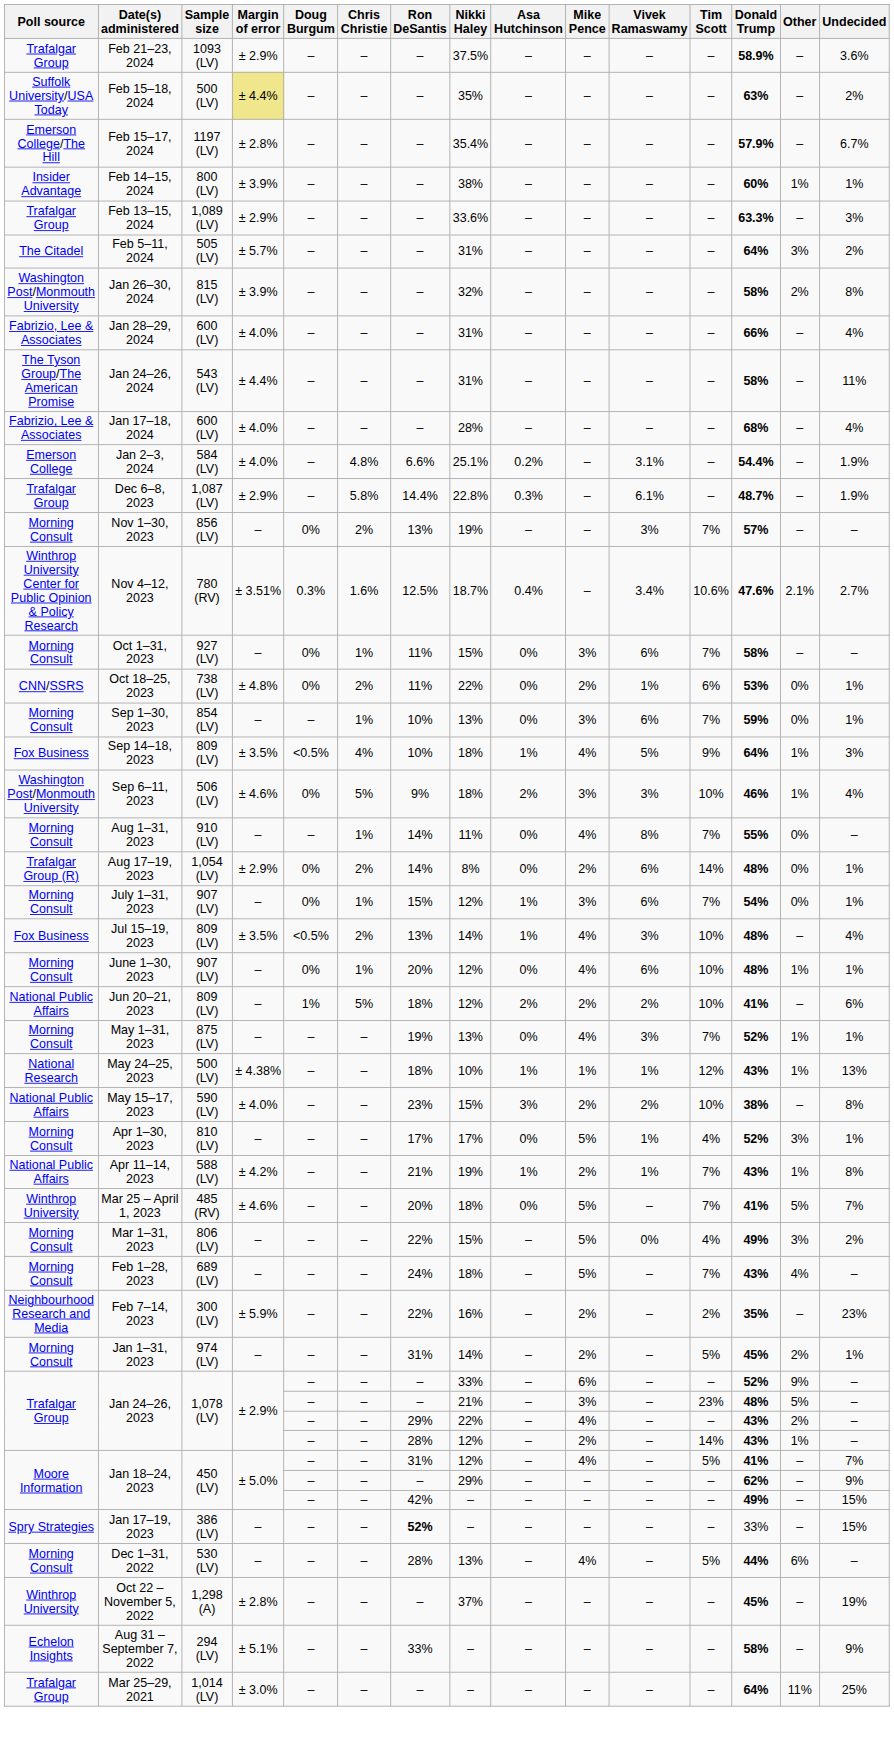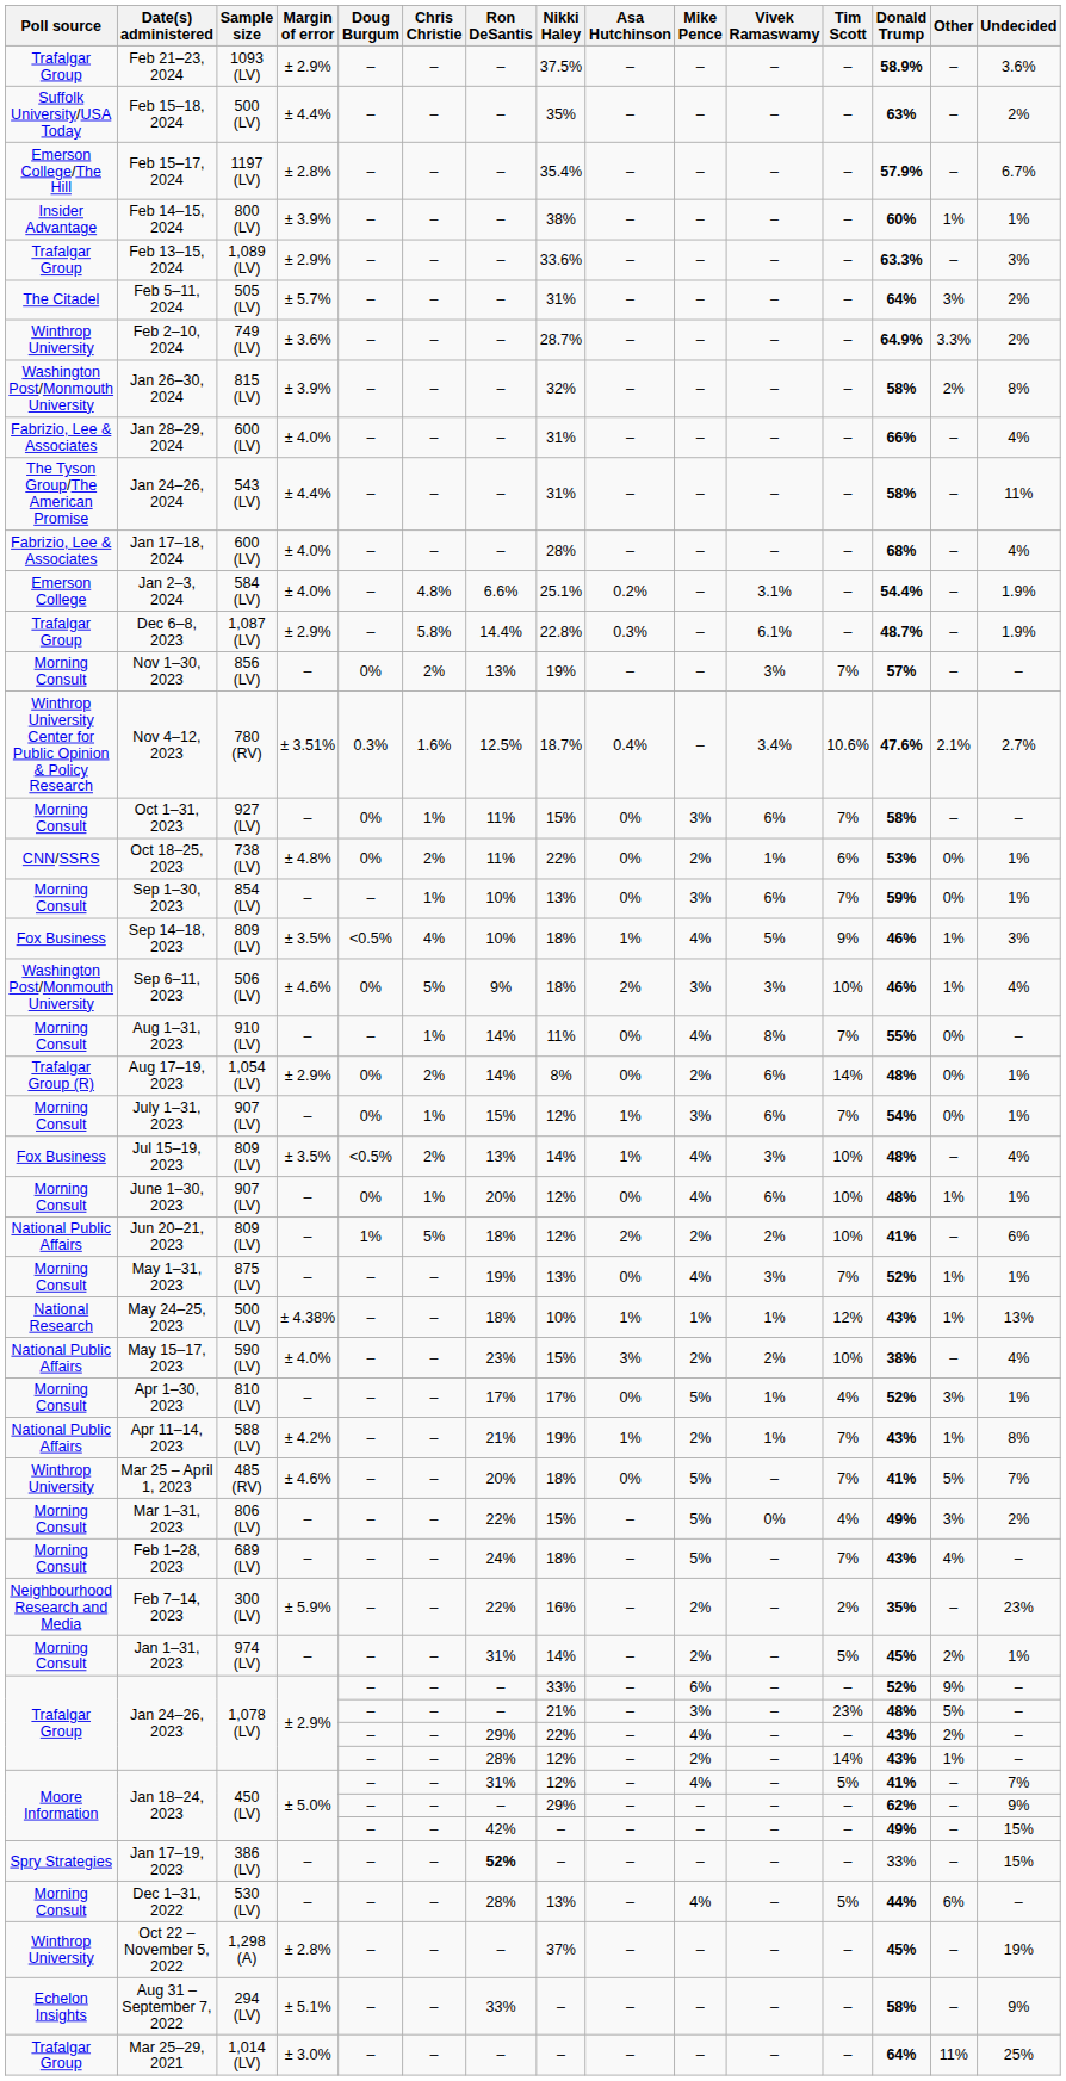Feb 15–18, 2024 | Margin of error: khaki background -> no background
+ row: Winthrop University | Feb 2–10, 2024 | 749 (LV) | ± 3.6% | – | – | – | 28.7% | – | – | – | – | 64.9% | 3.3% | 2%
Sep 14–18, 2023 | Donald Trump: 64% -> 46%
May 15–17, 2023 | Undecided: 8% -> 4%
